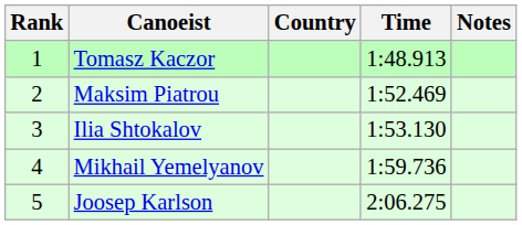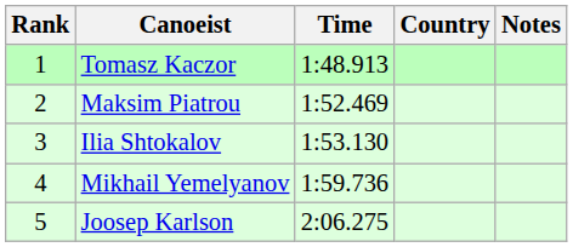columns swapped: Country <-> Time
